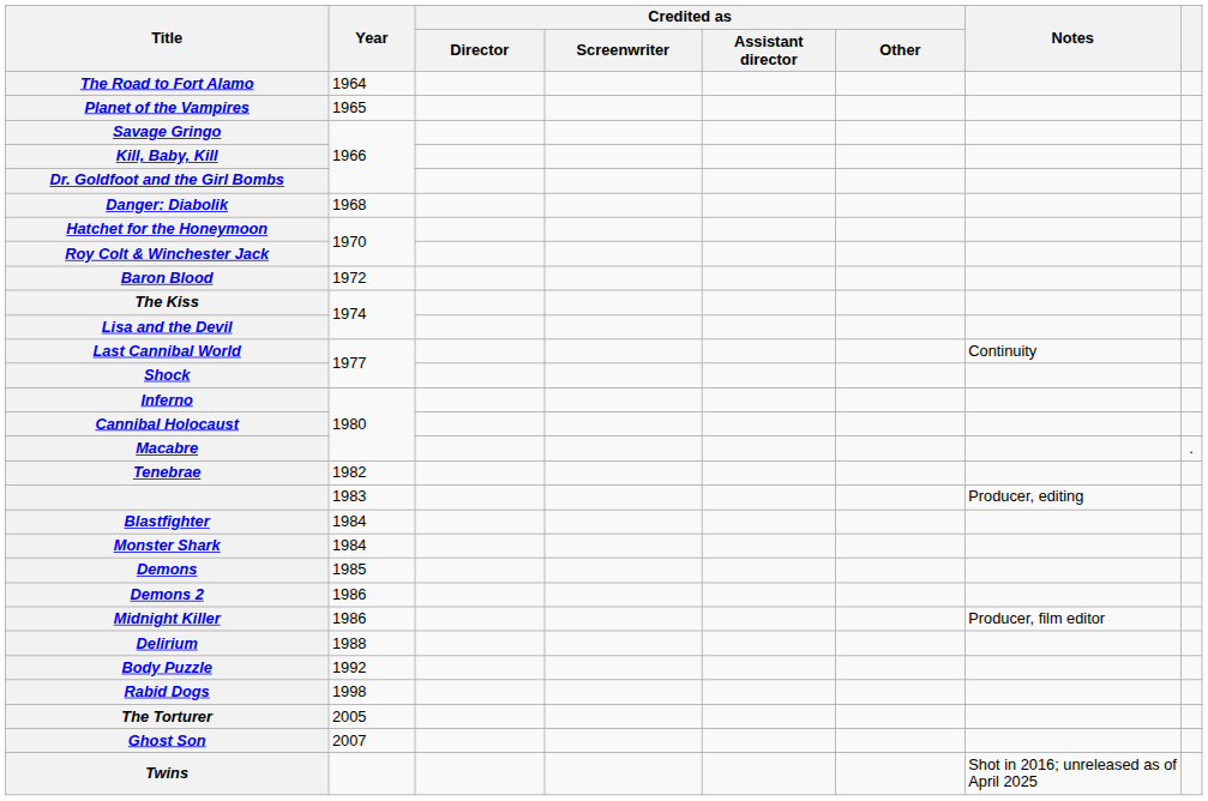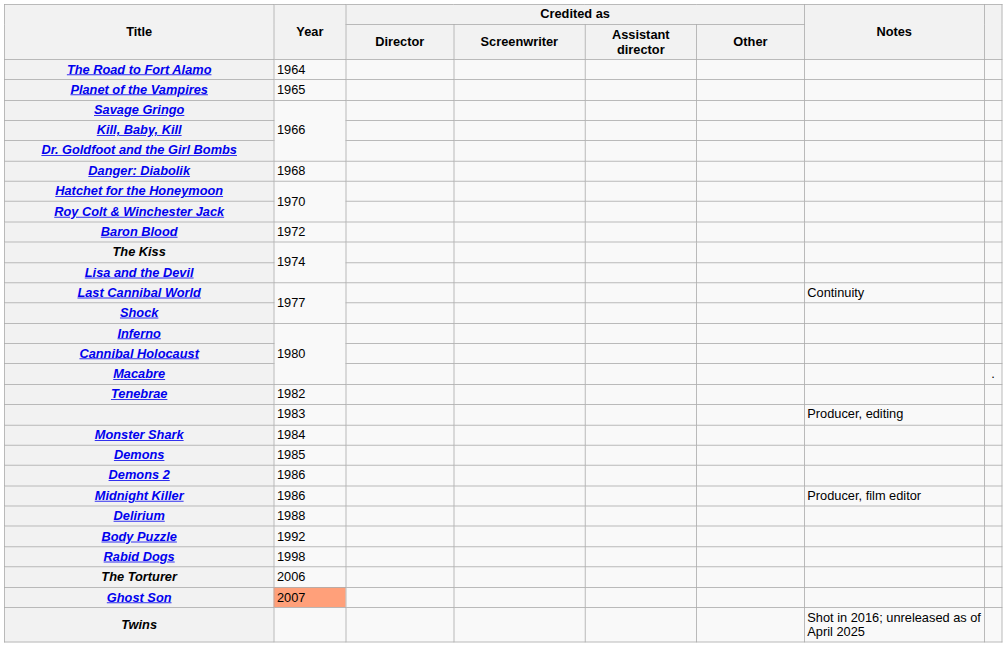- row: Blastfighter | 1984
The Torturer | Year: 2005 -> 2006
Ghost Son | Year: no background -> lightsalmon background
